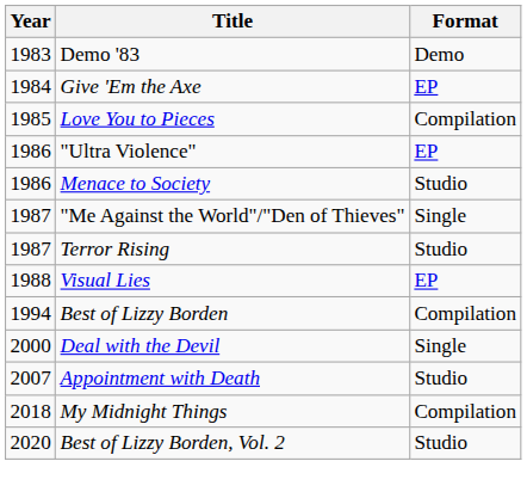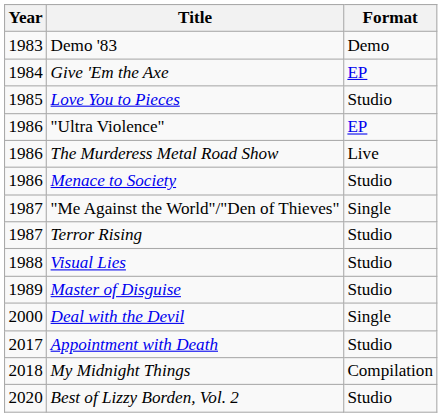Love You to Pieces | Format: Compilation -> Studio
+ row: 1986 | The Murderess Metal Road Show | Live
Visual Lies | Format: EP -> Studio
+ row: 1989 | Master of Disguise | Studio
- row: 1994 | Best of Lizzy Borden | Compilation
Appointment with Death | Year: 2007 -> 2017
